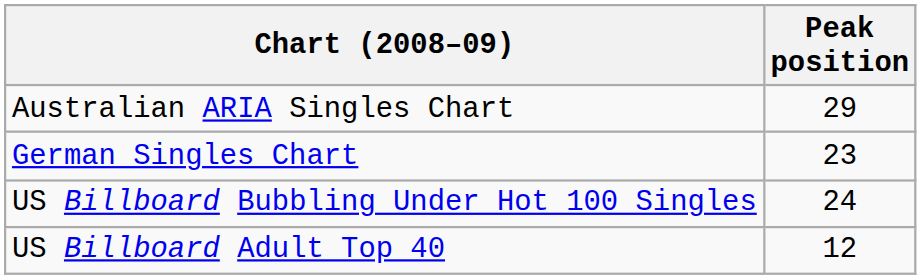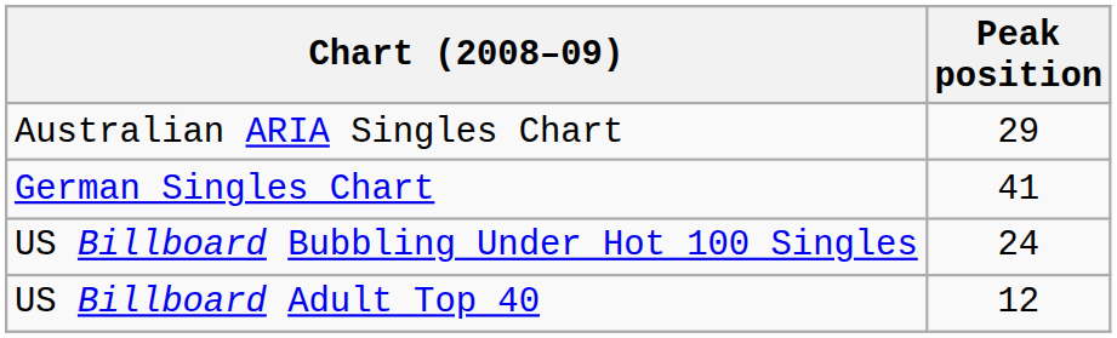German Singles Chart | Peak position: 23 -> 41
